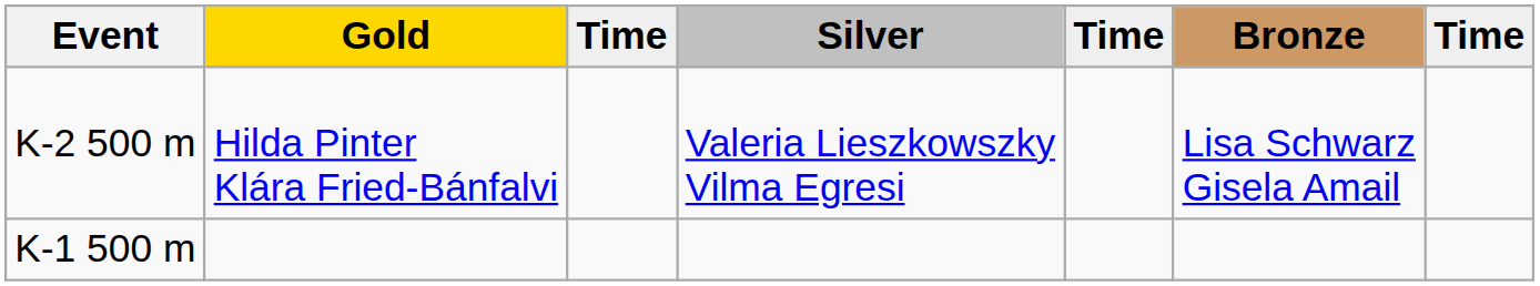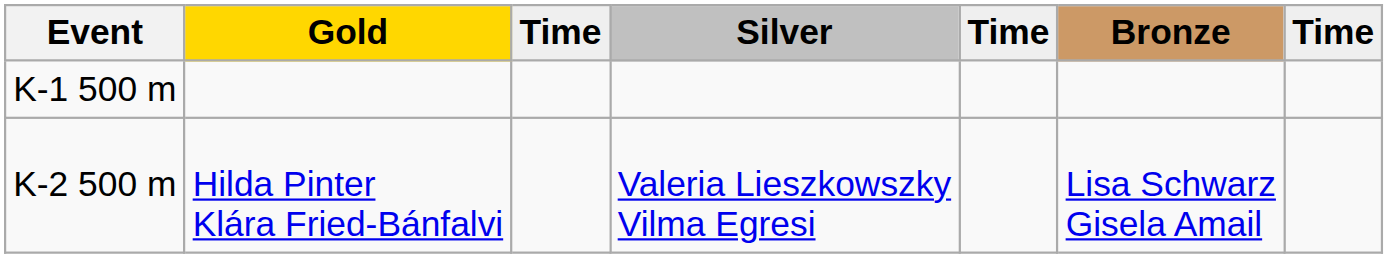rows swapped: K-1 500 m <-> K-2 500 m
